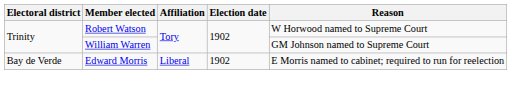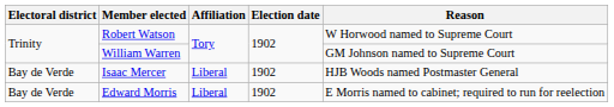+ row: Bay de Verde | Isaac Mercer | Liberal | 1902 | HJB Woods named Postmaster General
